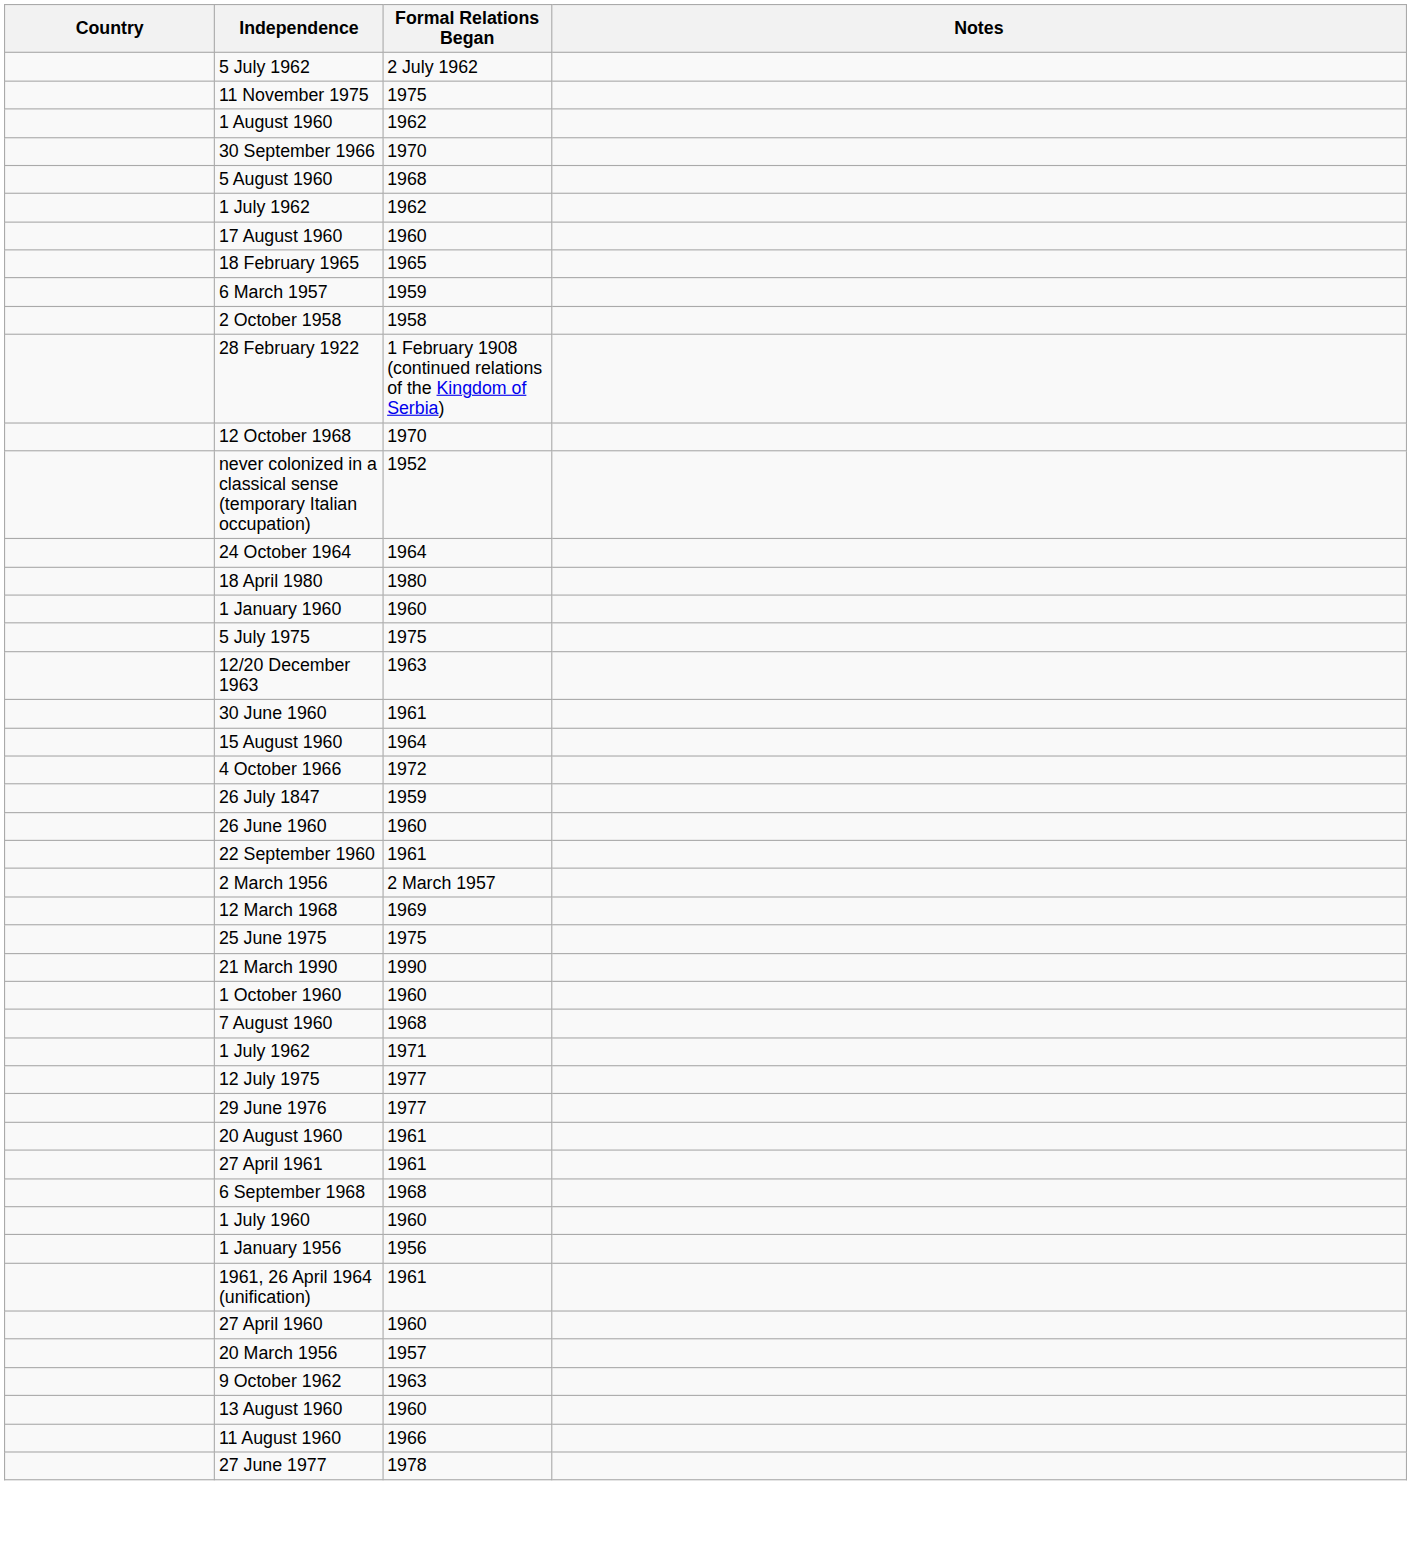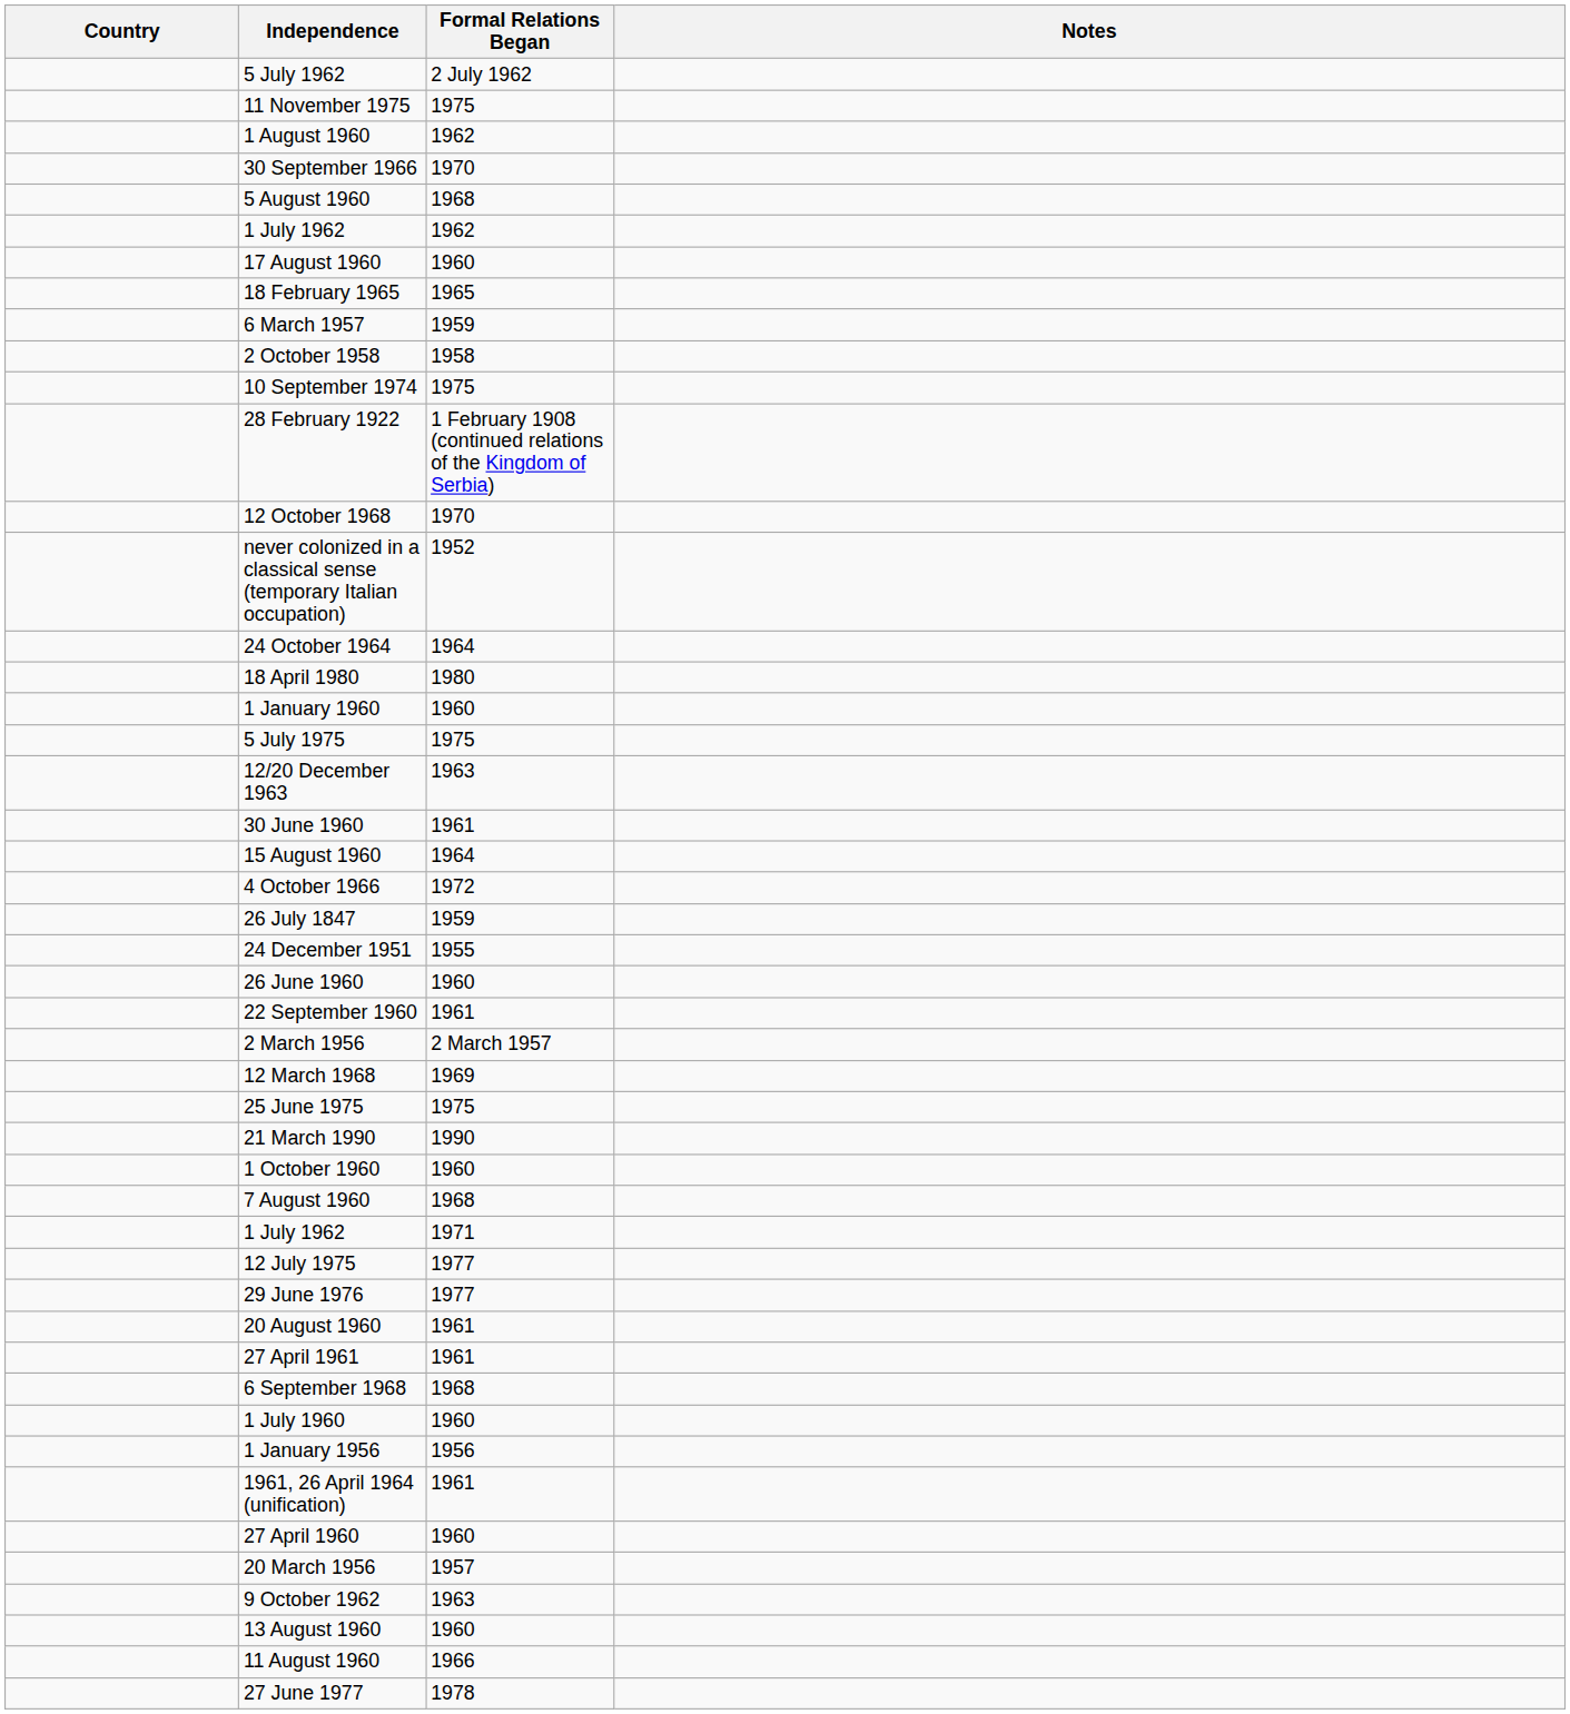+ row: 10 September 1974 | 1975
+ row: 24 December 1951 | 1955
